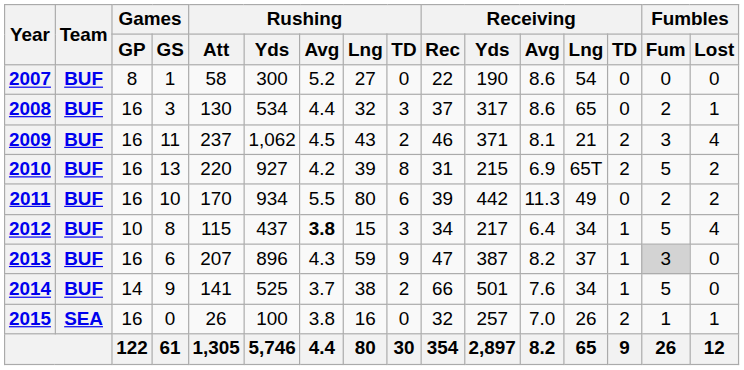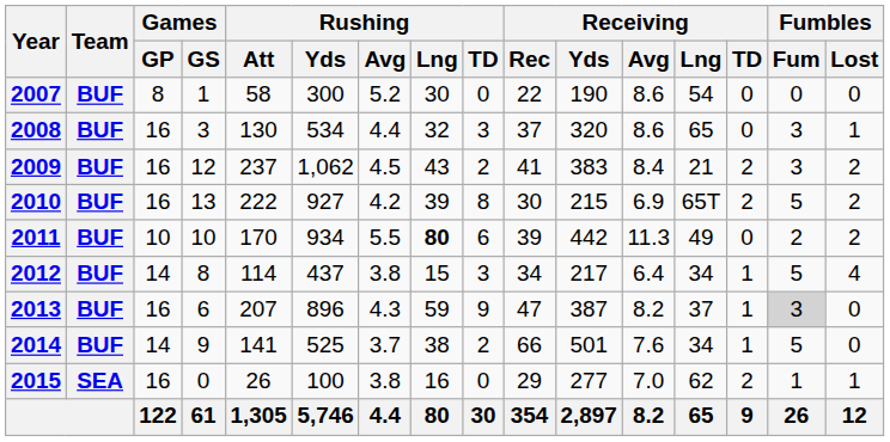2007 | Rushing / Lng: 27 -> 30
2008 | Receiving / Yds: 317 -> 320
2008 | Fumbles / Fum: 2 -> 3
2009 | Games / GS: 11 -> 12
2009 | Receiving / Rec: 46 -> 41
2009 | Receiving / Yds: 371 -> 383
2009 | Receiving / Avg: 8.1 -> 8.4
2009 | Fumbles / Lost: 4 -> 2
2010 | Rushing / Att: 220 -> 222
2010 | Receiving / Rec: 31 -> 30
2011 | Games / GP: 16 -> 10
2011 | Rushing / Lng: normal -> bold
2012 | Games / GP: 10 -> 14
2012 | Rushing / Att: 115 -> 114
2012 | Rushing / Avg: bold -> normal
2015 | Receiving / Rec: 32 -> 29
2015 | Receiving / Yds: 257 -> 277
2015 | Receiving / Lng: 26 -> 62
